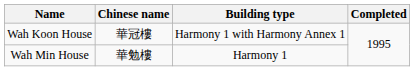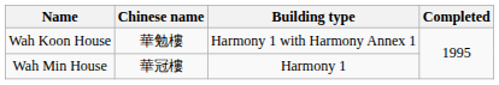Wah Koon House | Chinese name: 華冠樓 -> 華勉樓
Wah Min House | Chinese name: 華勉樓 -> 華冠樓
